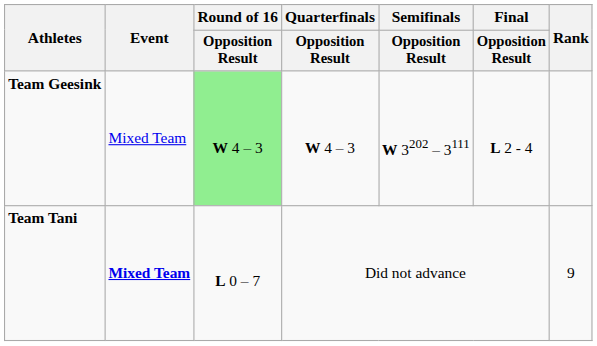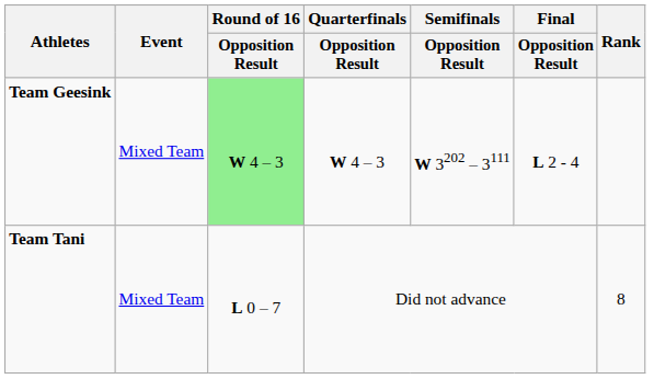Team Tani | Event: bold -> normal
Team Tani | Rank: 9 -> 8
